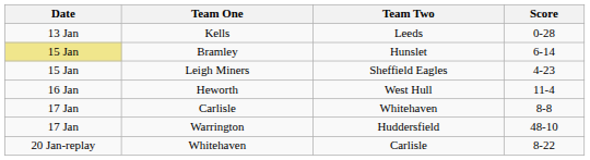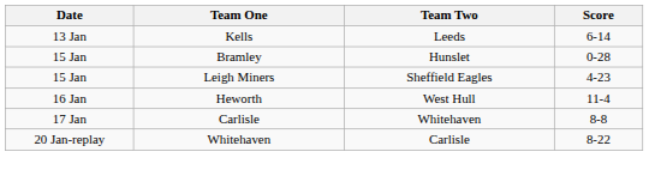Kells | Score: 0-28 -> 6-14
Bramley | Date: khaki background -> no background
Bramley | Score: 6-14 -> 0-28
- row: 17 Jan | Warrington | Huddersfield | 48-10
